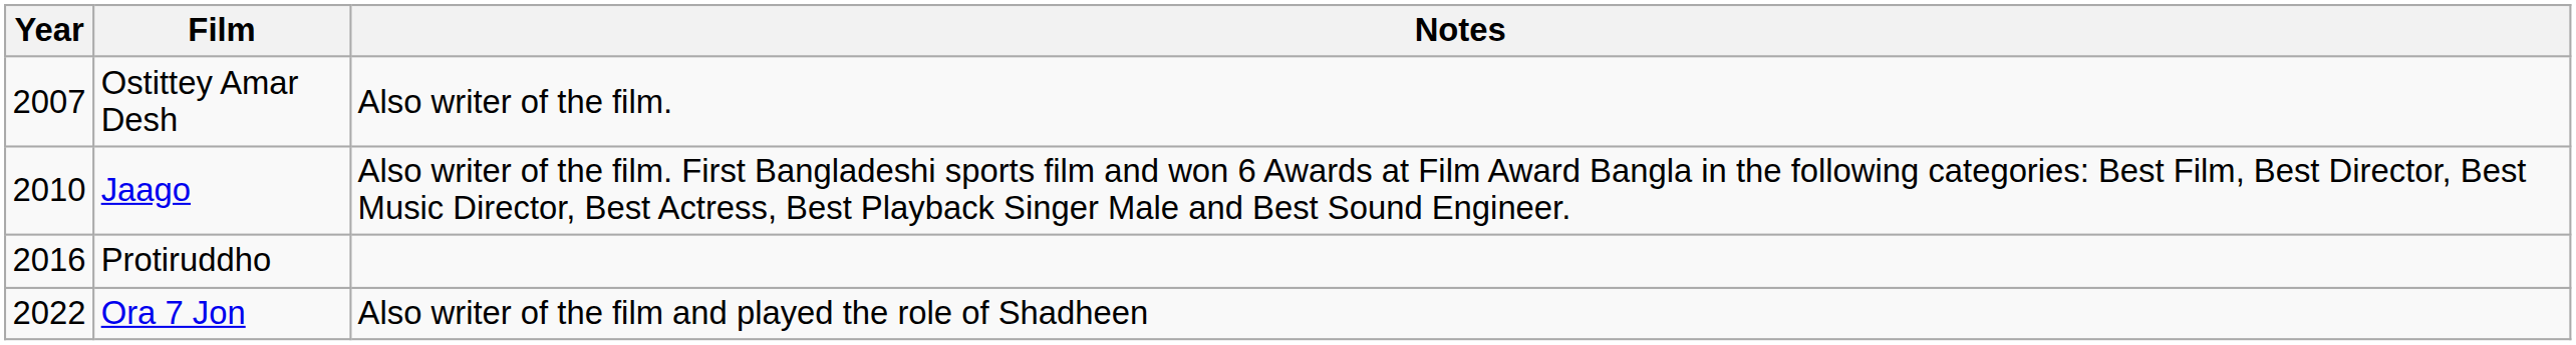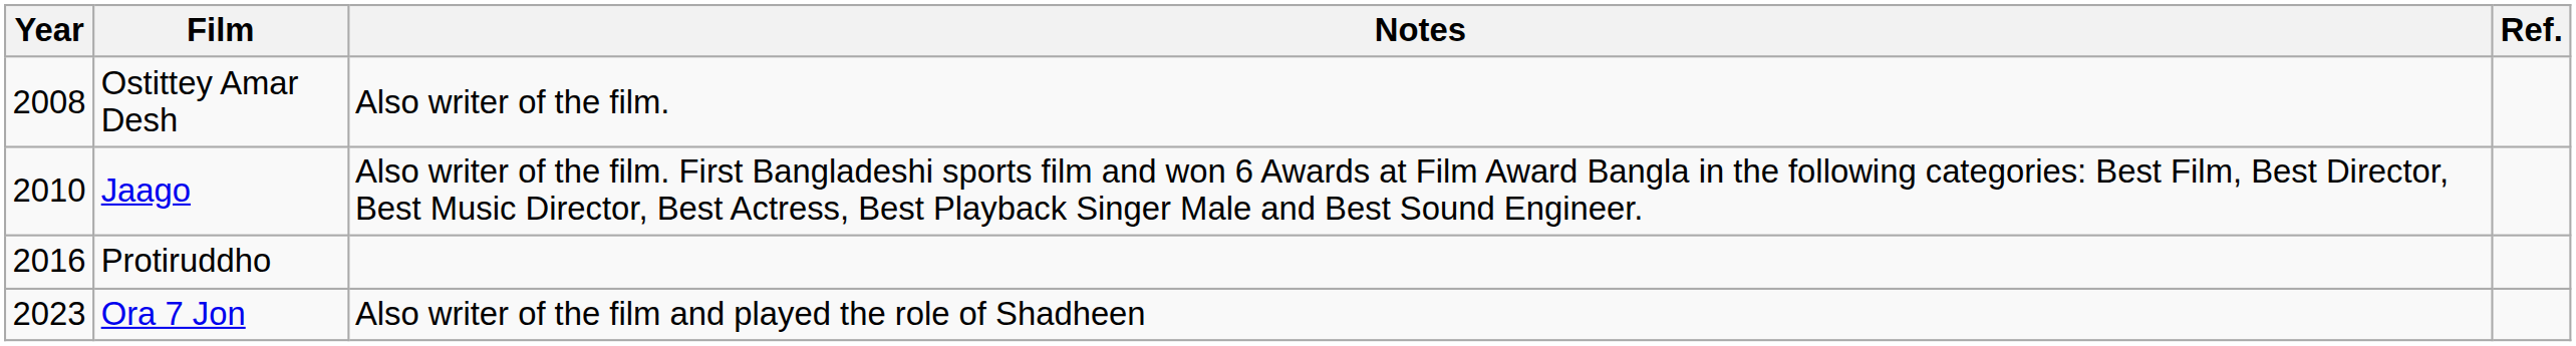+ column: Ref.
Ostittey Amar Desh | Year: 2007 -> 2008
Ora 7 Jon | Year: 2022 -> 2023
